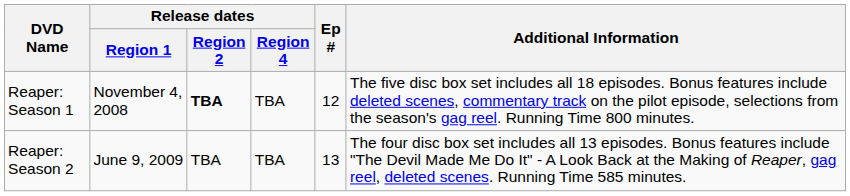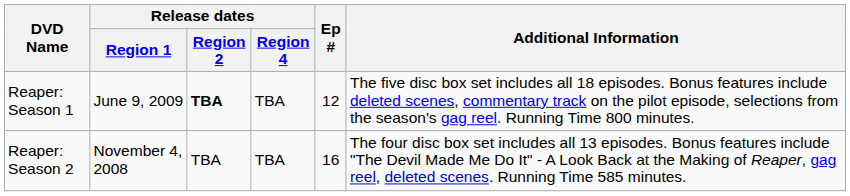Reaper: Season 1 | Release dates / Region 1: November 4, 2008 -> June 9, 2009
Reaper: Season 2 | Release dates / Region 1: June 9, 2009 -> November 4, 2008
Reaper: Season 2 | Ep #: 13 -> 16
